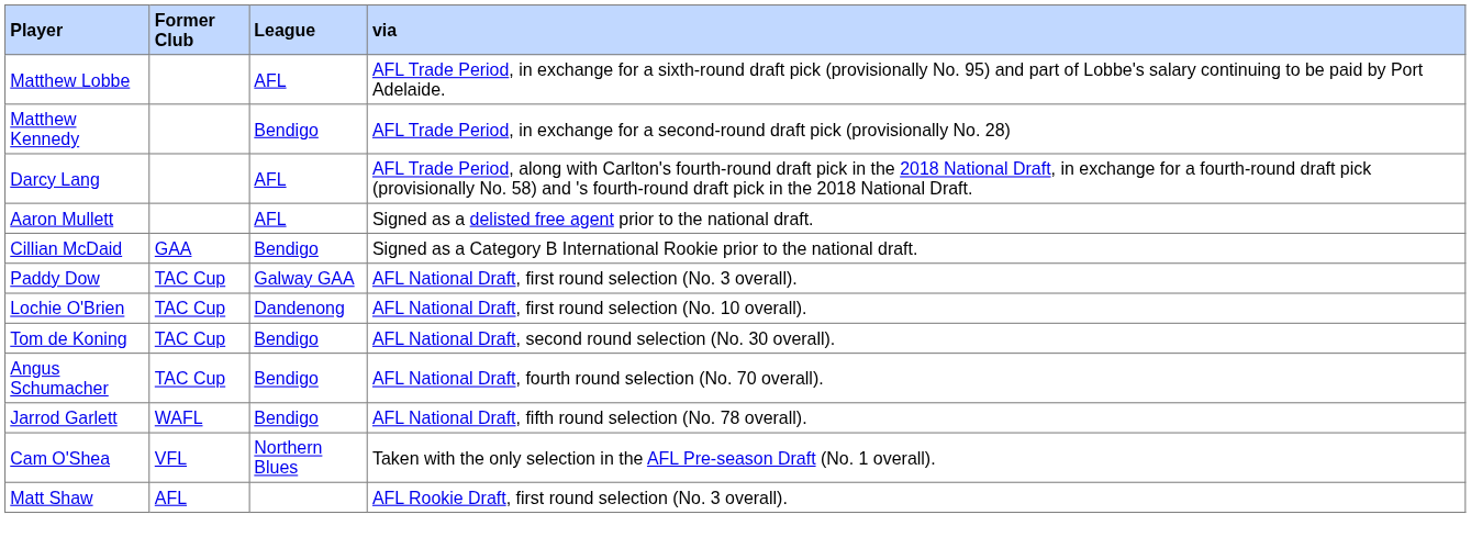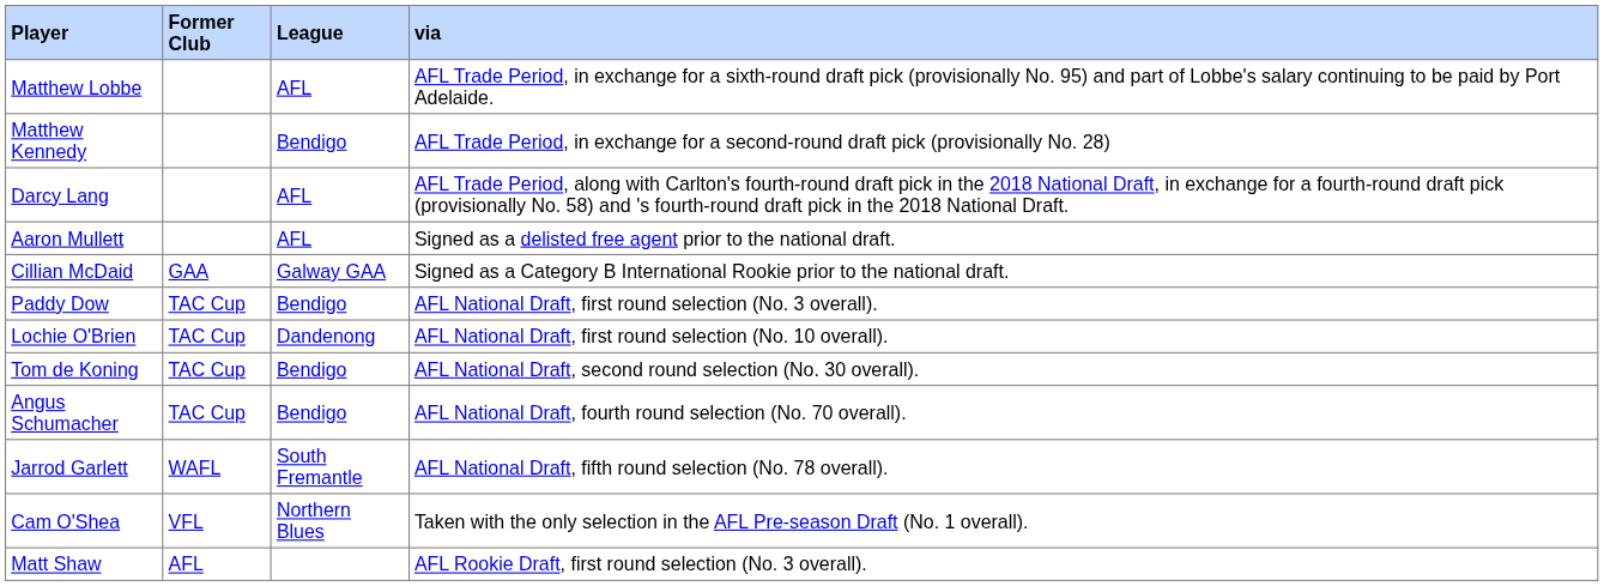Cillian McDaid | League: Bendigo -> Galway GAA
Paddy Dow | League: Galway GAA -> Bendigo
Jarrod Garlett | League: Bendigo -> South Fremantle
